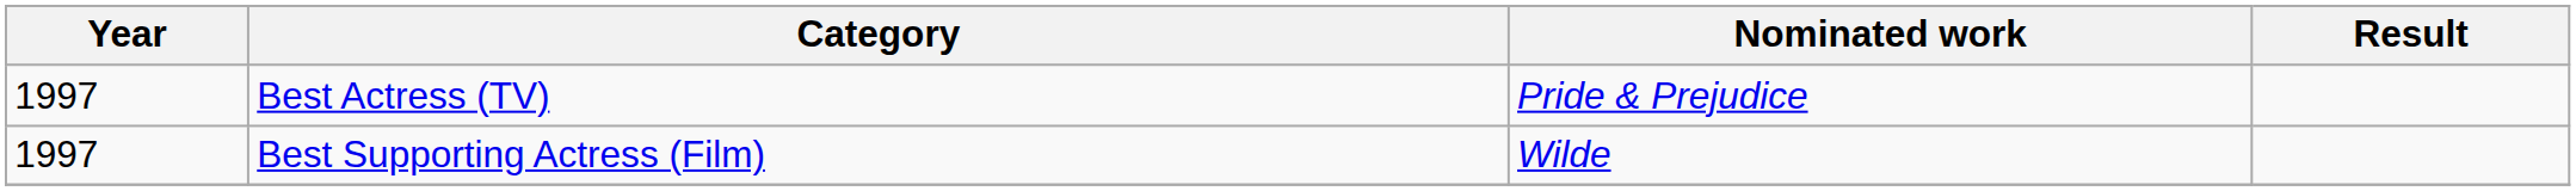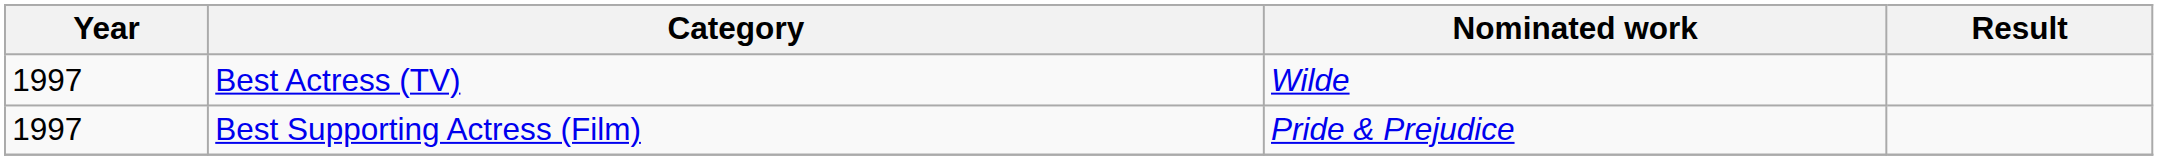Best Actress (TV) | Nominated work: Pride & Prejudice -> Wilde
Best Supporting Actress (Film) | Nominated work: Wilde -> Pride & Prejudice
